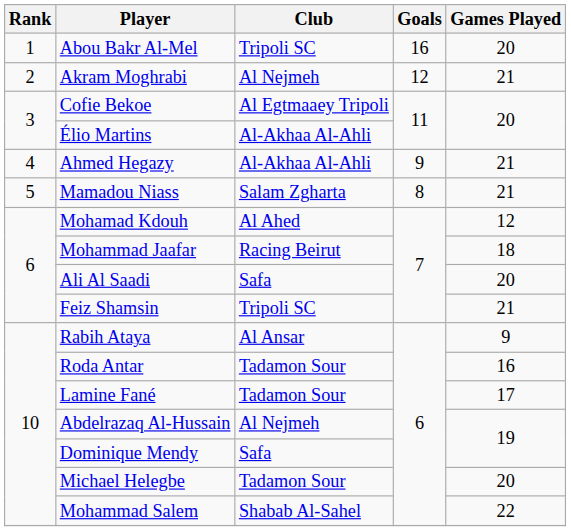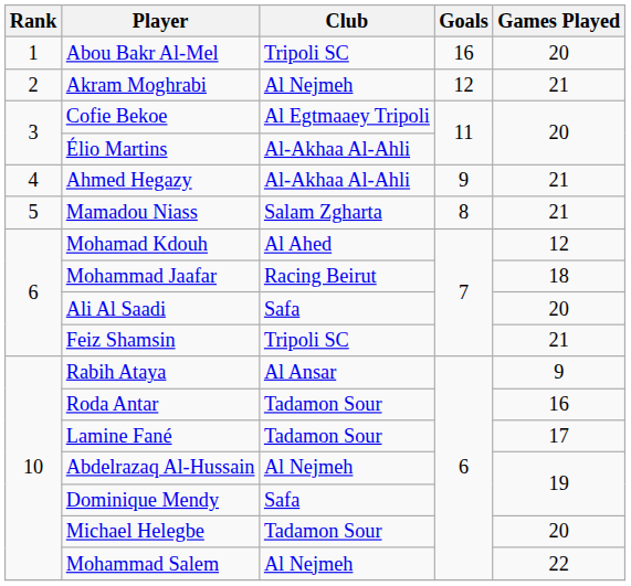Mohammad Salem | Club: Shabab Al-Sahel -> Al Nejmeh
